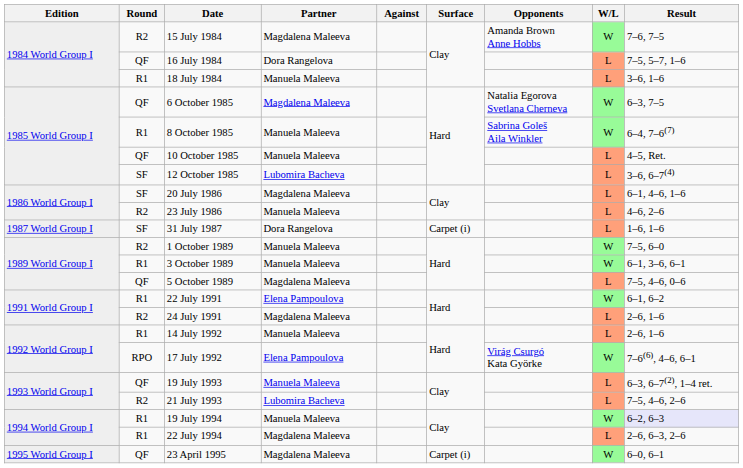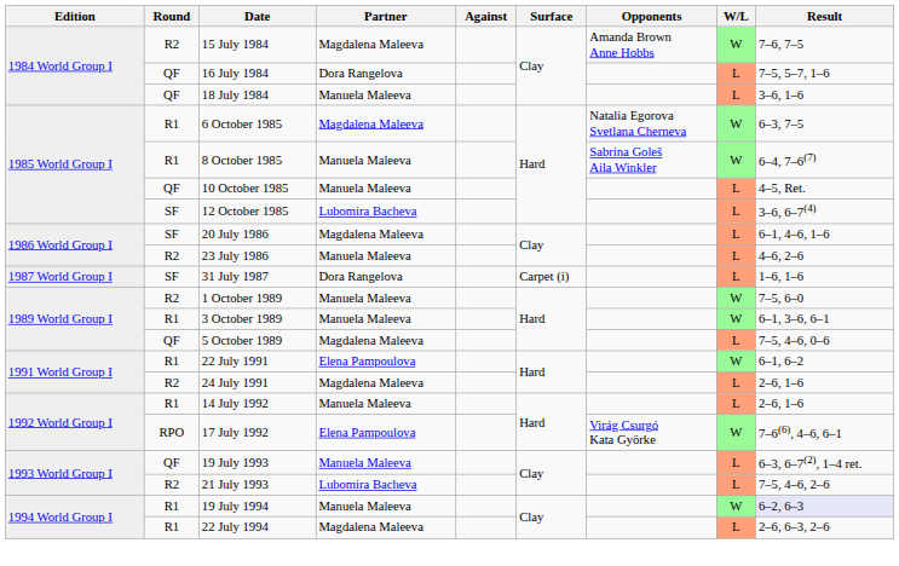18 July 1984 | Round: R1 -> QF
6 October 1985 | Round: QF -> R1
- row: 1995 World Group I | QF | 23 April 1995 | Magdalena Maleeva | Carpet (i) | W | 6–0, 6–1
